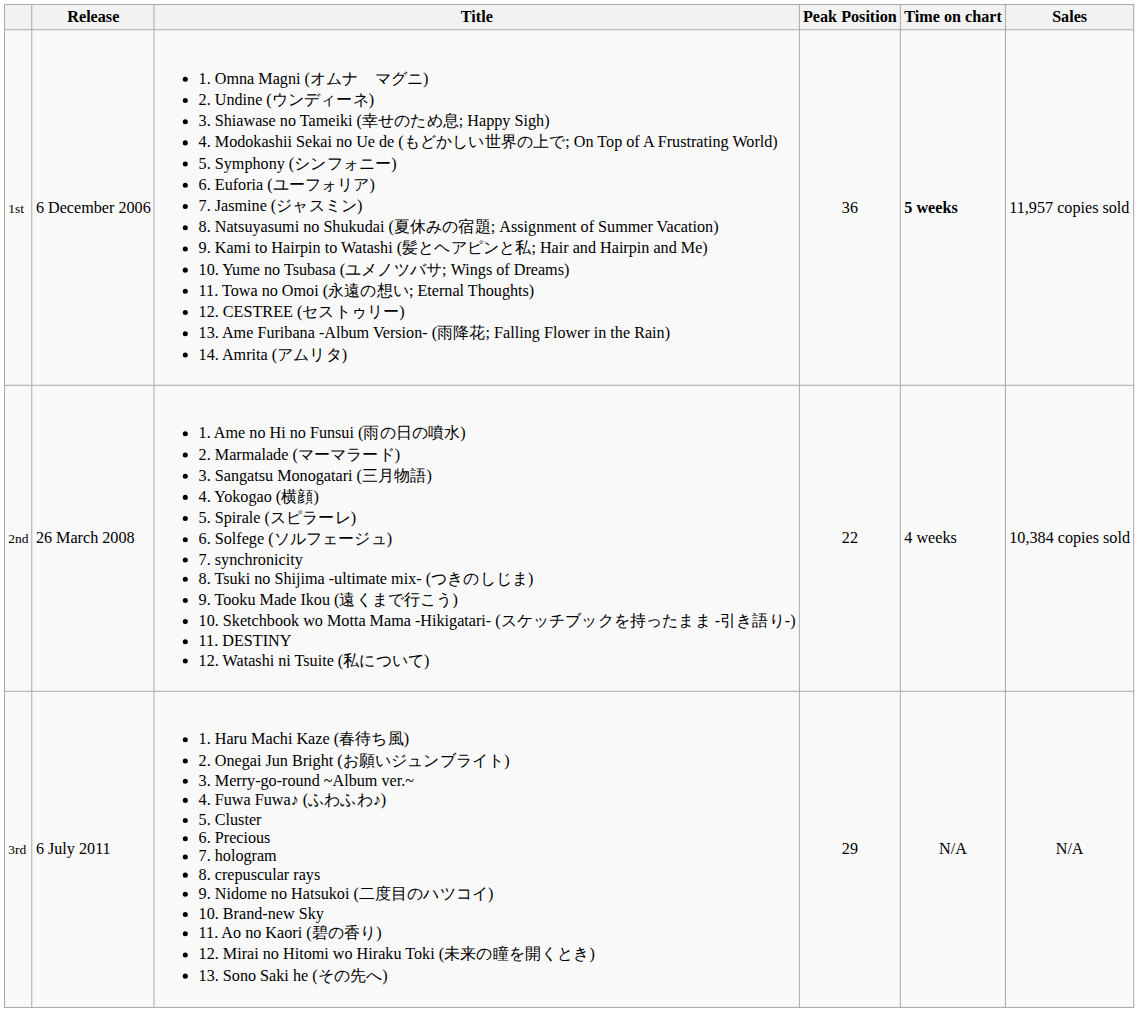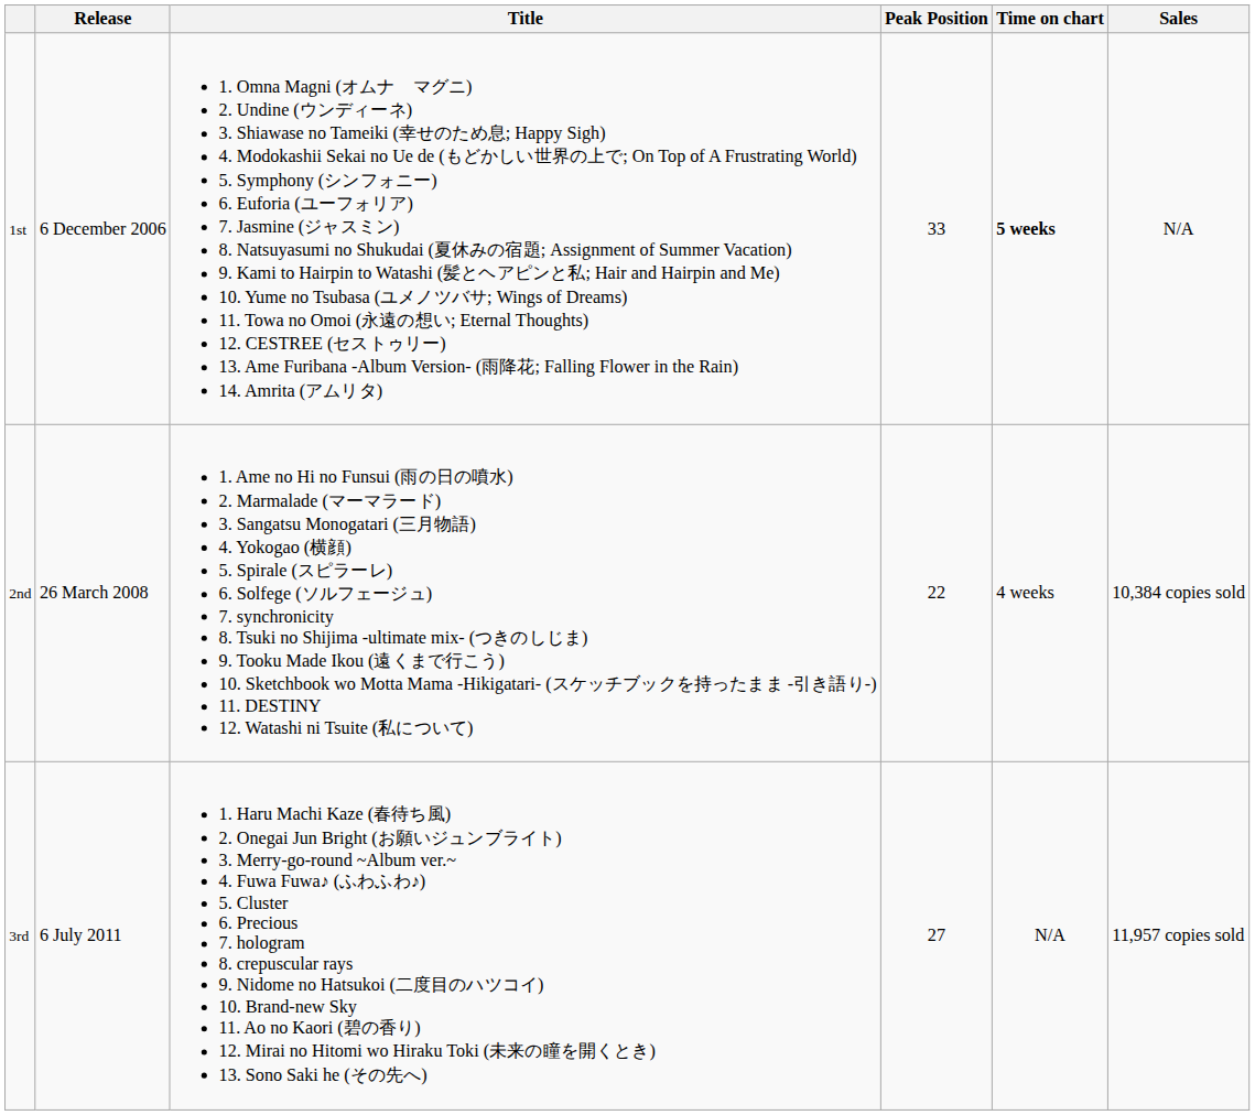1st | Peak Position: 36 -> 33
1st | Sales: 11,957 copies sold -> N/A
3rd | Peak Position: 29 -> 27
3rd | Sales: N/A -> 11,957 copies sold
